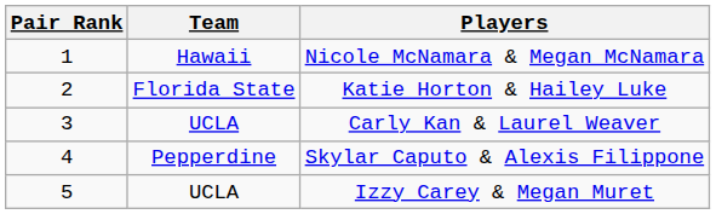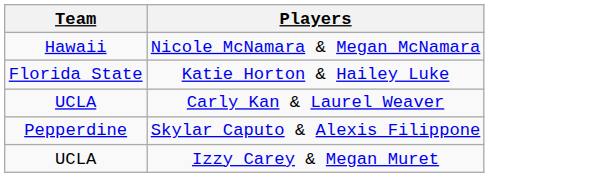- column: Pair Rank | 1 | 2 | 3 | 4 | 5
